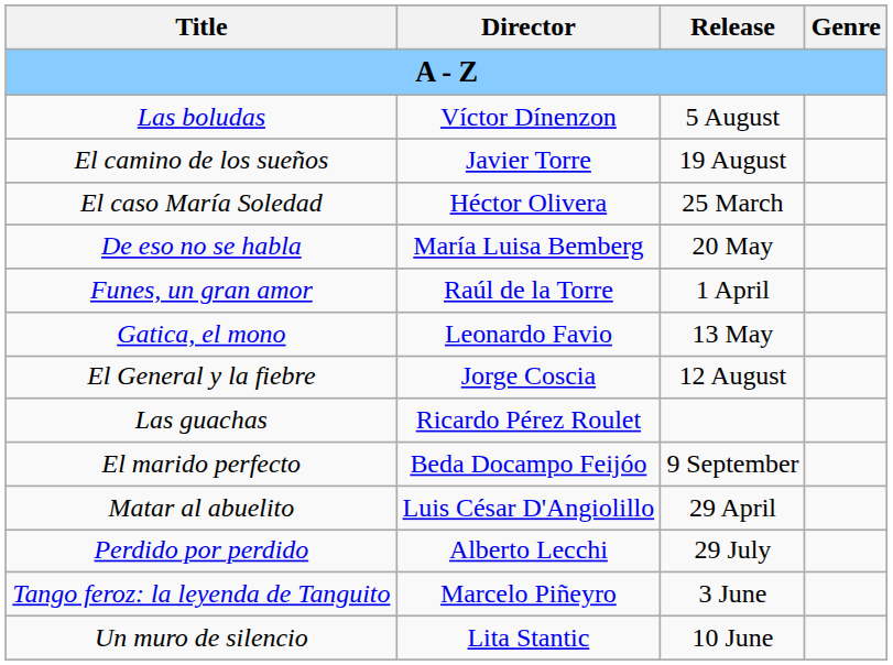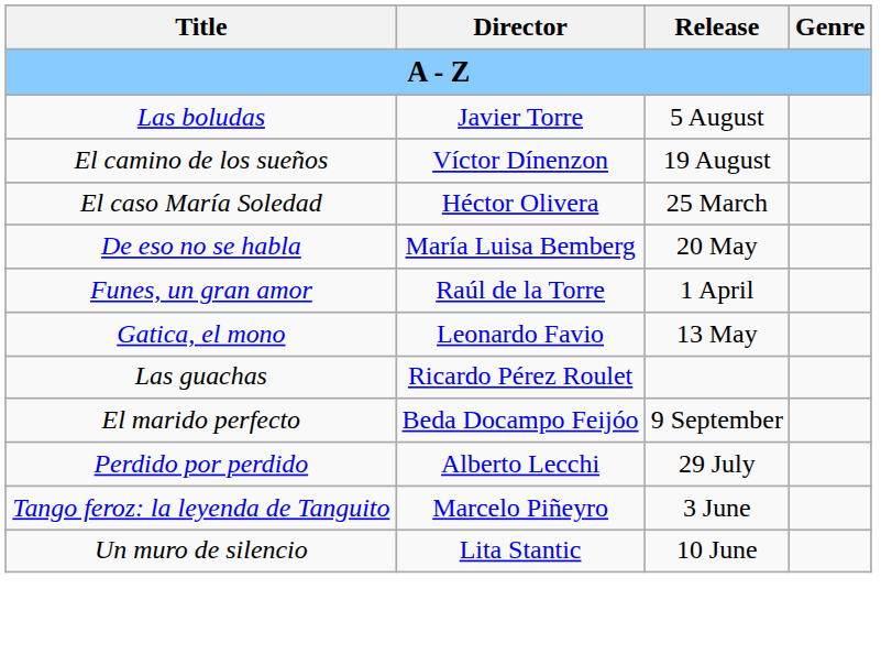Las boludas | Director: Víctor Dínenzon -> Javier Torre
El camino de los sueños | Director: Javier Torre -> Víctor Dínenzon
- row: El General y la fiebre | Jorge Coscia | 12 August
- row: Matar al abuelito | Luis César D'Angiolillo | 29 April
